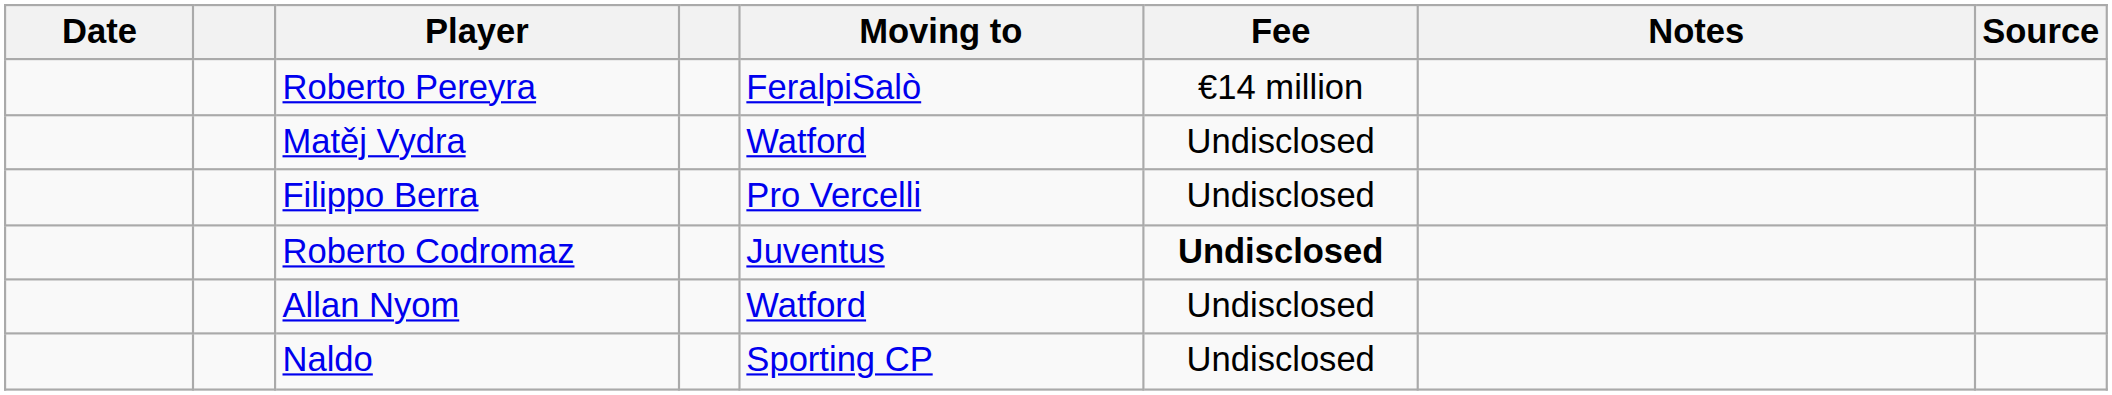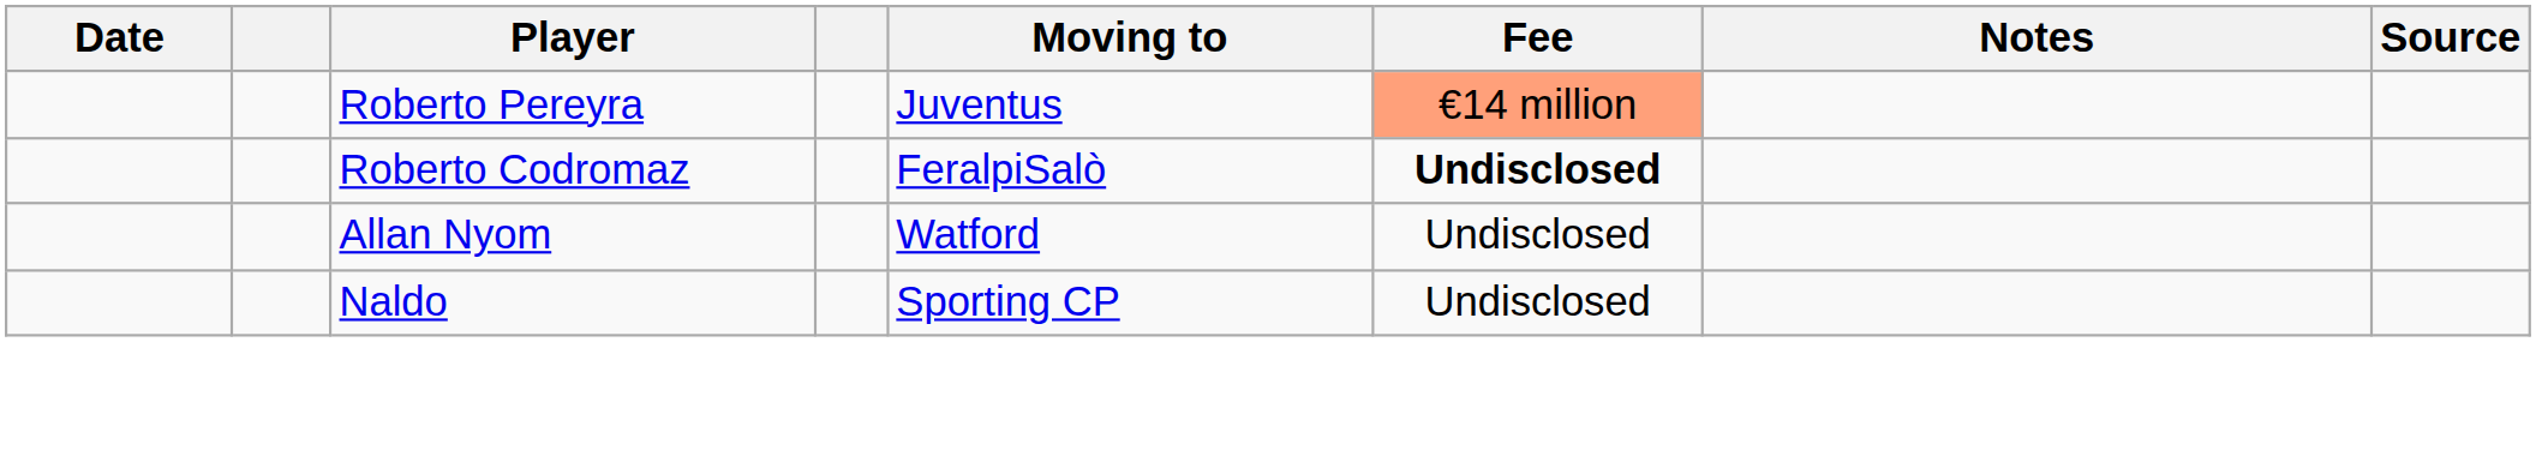Roberto Pereyra | Moving to: FeralpiSalò -> Juventus
Roberto Pereyra | Fee: no background -> lightsalmon background
- row: Matěj Vydra | Watford | Undisclosed
- row: Filippo Berra | Pro Vercelli | Undisclosed
Roberto Codromaz | Moving to: Juventus -> FeralpiSalò
